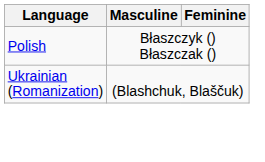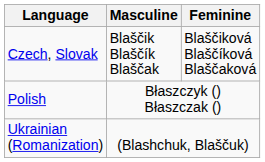+ row: Czech, Slovak | Blaščik Blaščík Blaščak | Blaščiková Blaščíková Blaščaková
